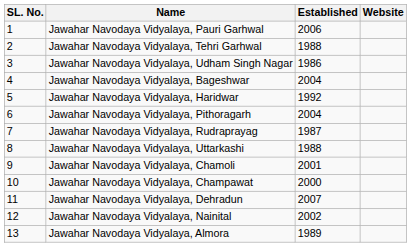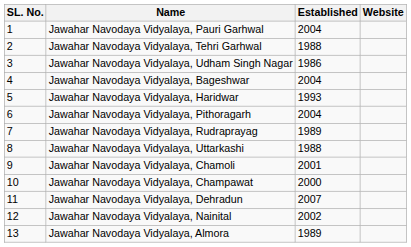Jawahar Navodaya Vidyalaya, Pauri Garhwal | Established: 2006 -> 2004
Jawahar Navodaya Vidyalaya, Haridwar | Established: 1992 -> 1993
Jawahar Navodaya Vidyalaya, Rudraprayag | Established: 1987 -> 1989
